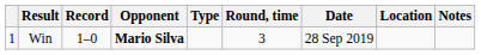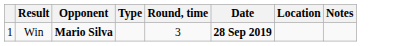- column: Record | 1–0
Win | Date: normal -> bold
